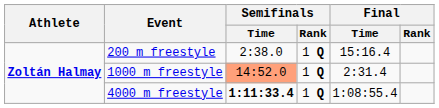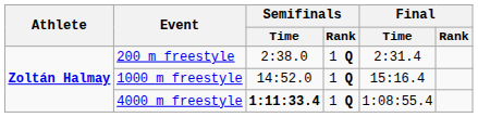200 m freestyle | Final / Time: 15:16.4 -> 2:31.4
1000 m freestyle | Semifinals / Time: lightsalmon background -> no background
1000 m freestyle | Final / Time: 2:31.4 -> 15:16.4
